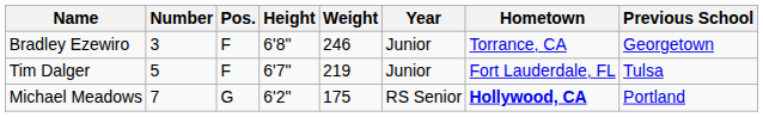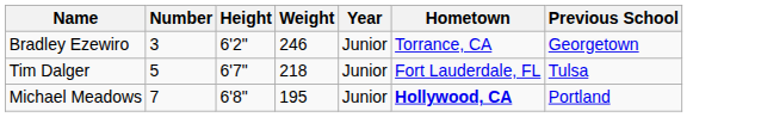- column: Pos. | F | F | G
Bradley Ezewiro | Height: 6'8" -> 6'2"
Tim Dalger | Weight: 219 -> 218
Michael Meadows | Height: 6'2" -> 6'8"
Michael Meadows | Weight: 175 -> 195
Michael Meadows | Year: RS Senior -> Junior
